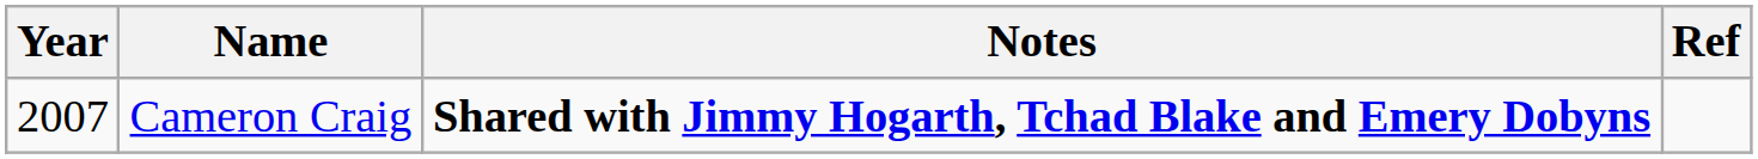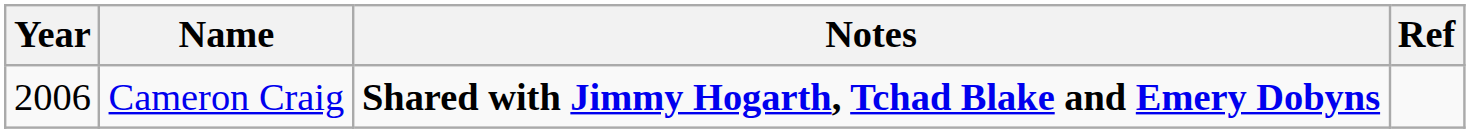Cameron Craig | Year: 2007 -> 2006
